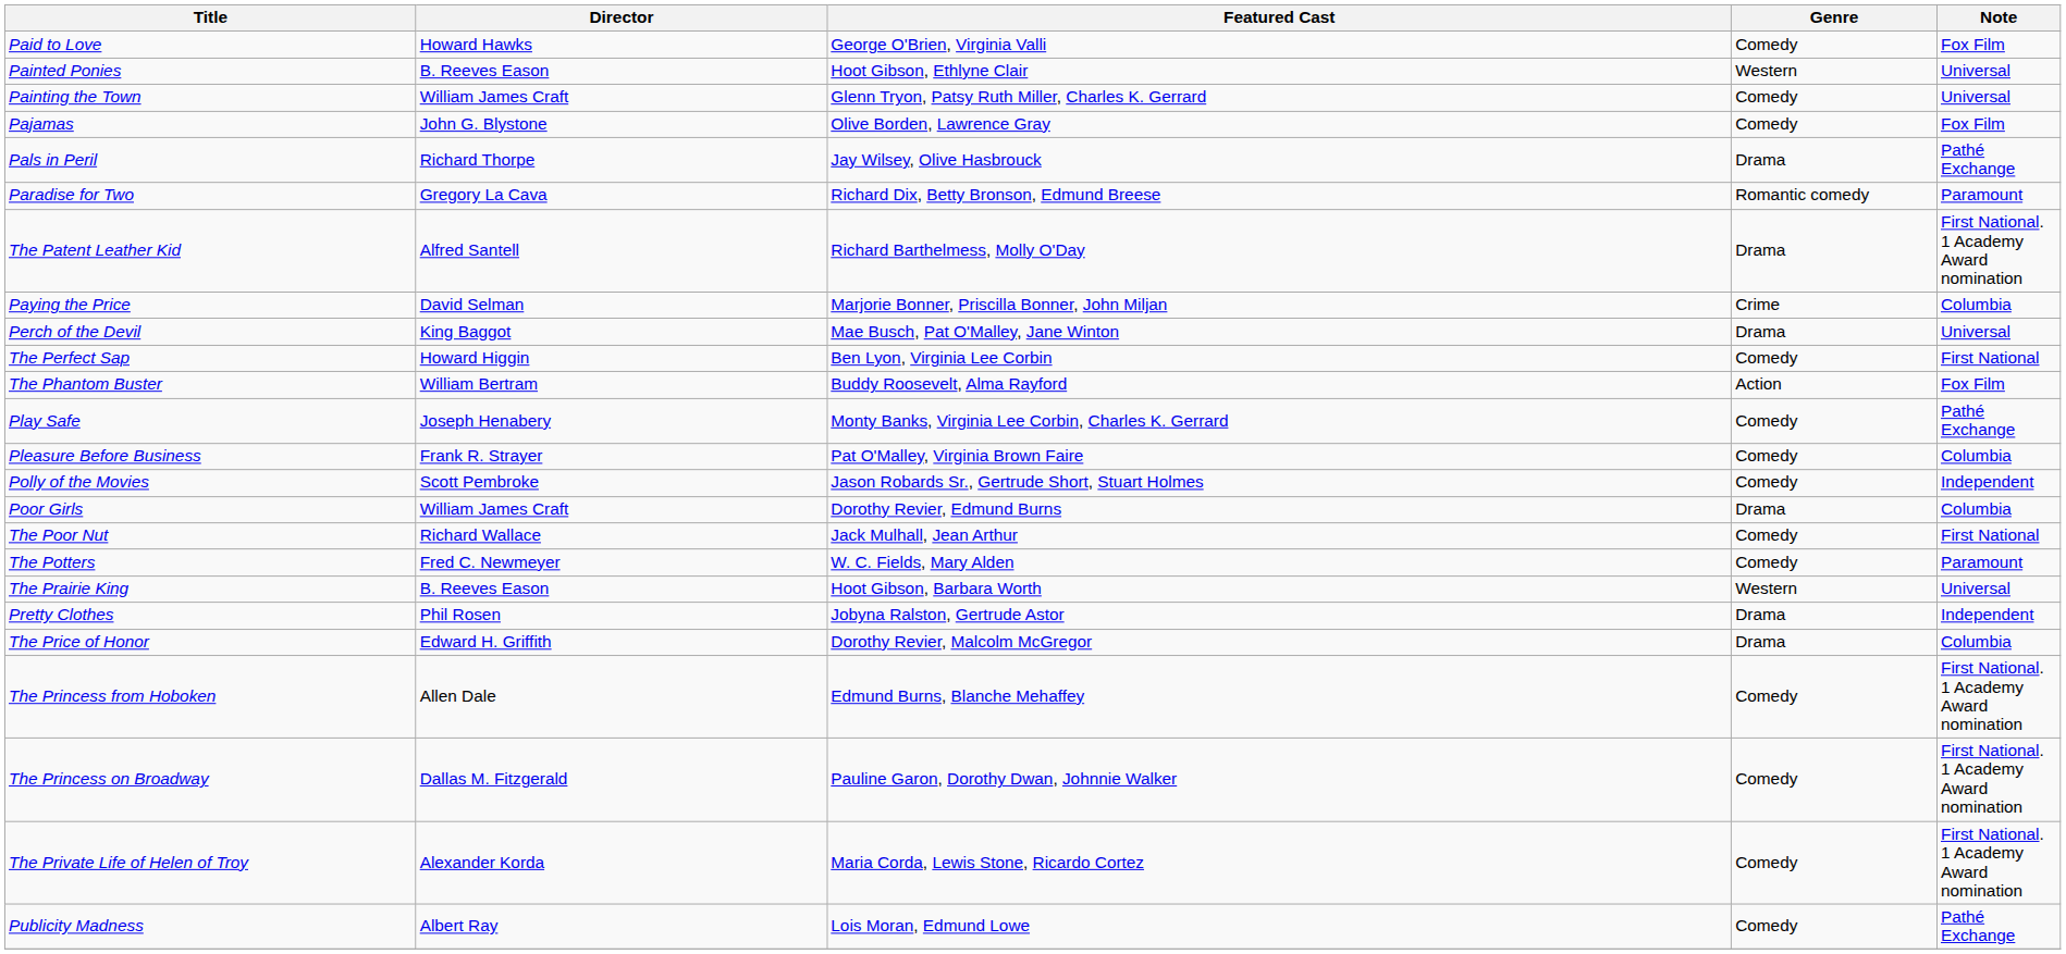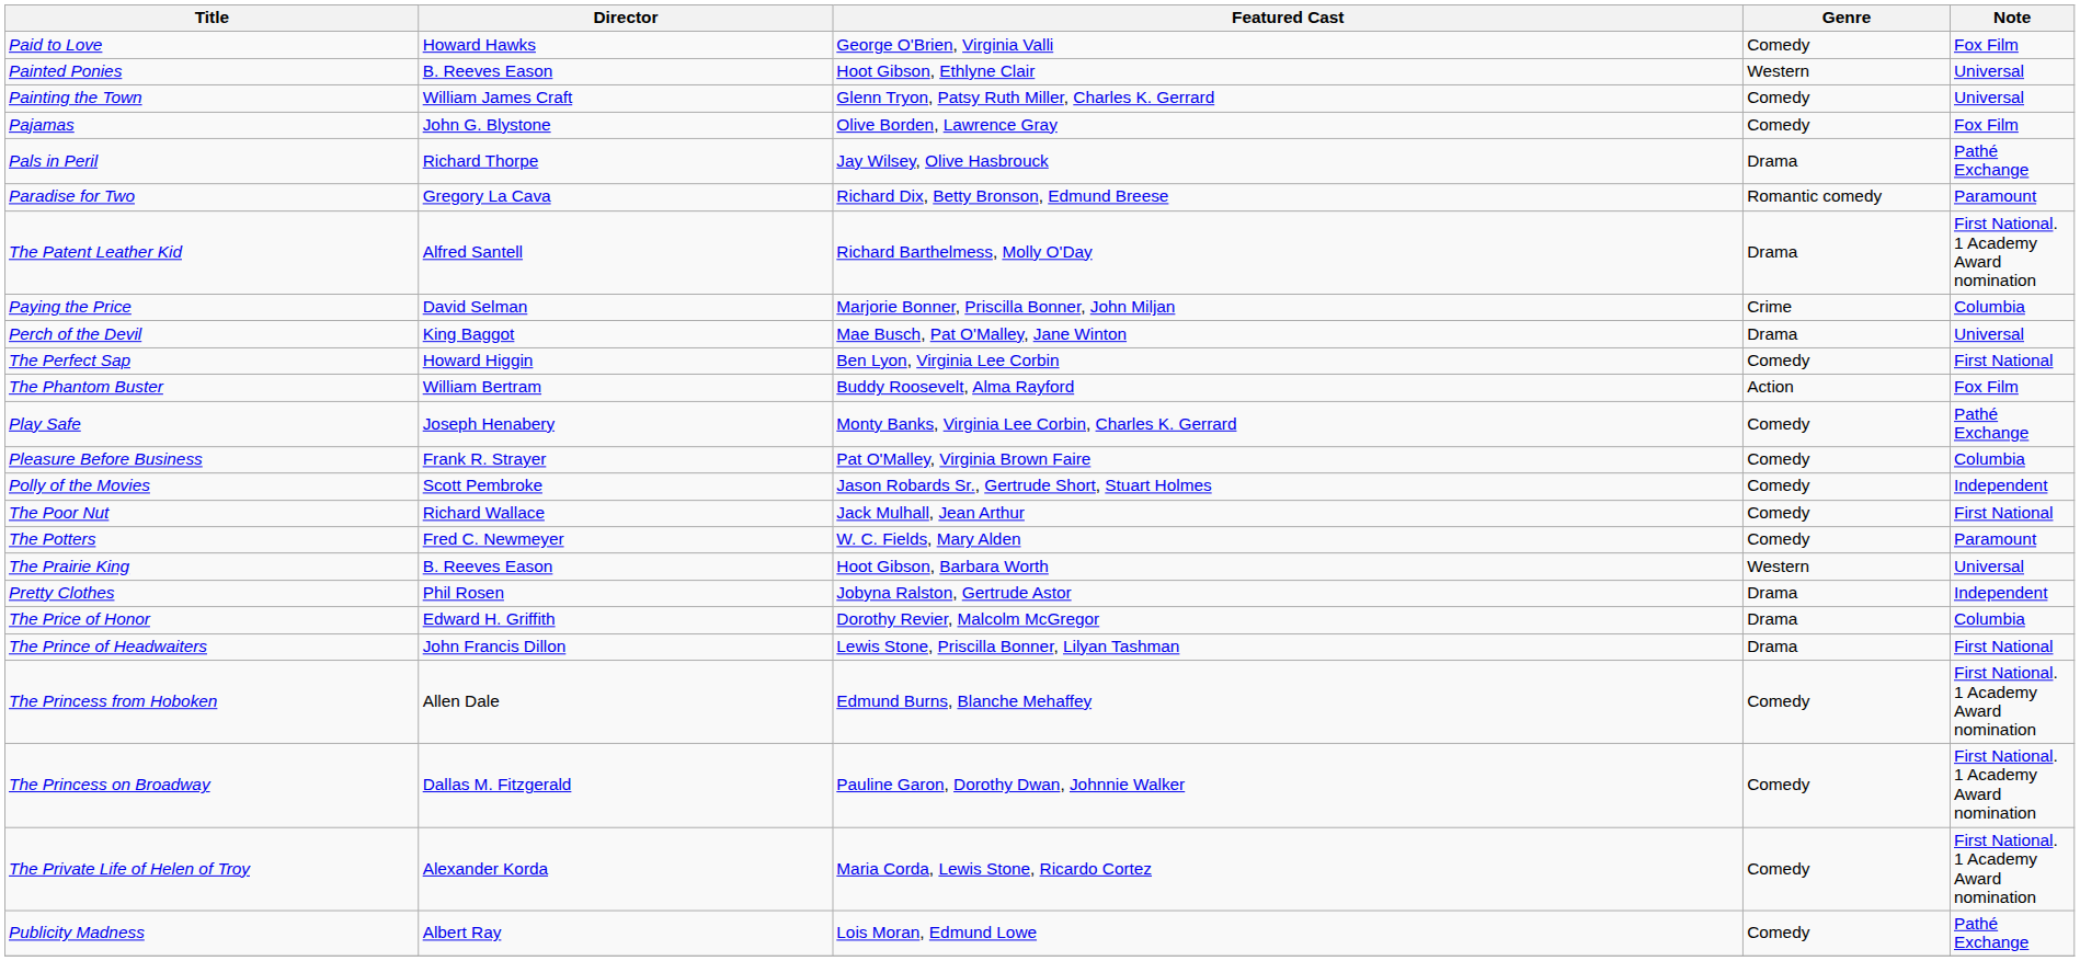- row: Poor Girls | William James Craft | Dorothy Revier, Edmund Burns | Drama | Columbia
+ row: The Prince of Headwaiters | John Francis Dillon | Lewis Stone, Priscilla Bonner, Lilyan Tashman | Drama | First National
